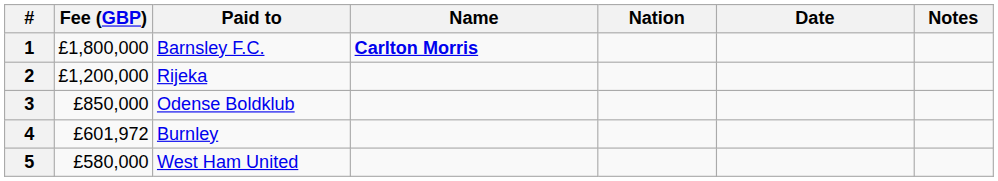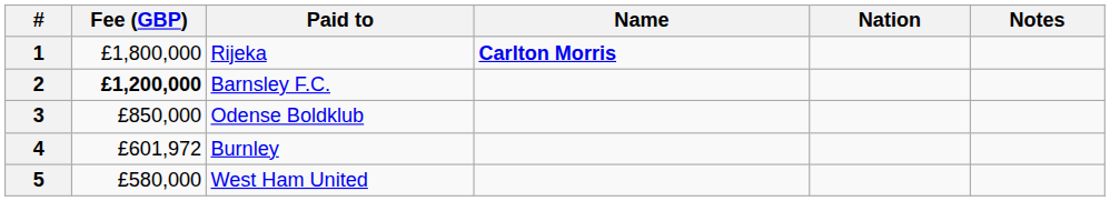- column: Date
1 | Paid to: Barnsley F.C. -> Rijeka
2 | Fee (GBP): normal -> bold
2 | Paid to: Rijeka -> Barnsley F.C.
